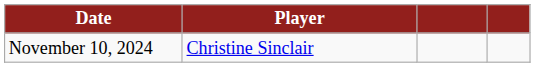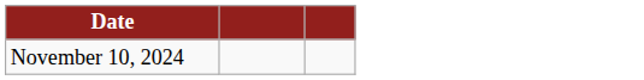- column: Player | Christine Sinclair
